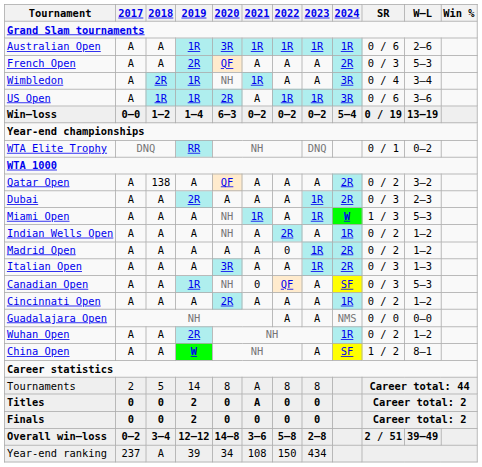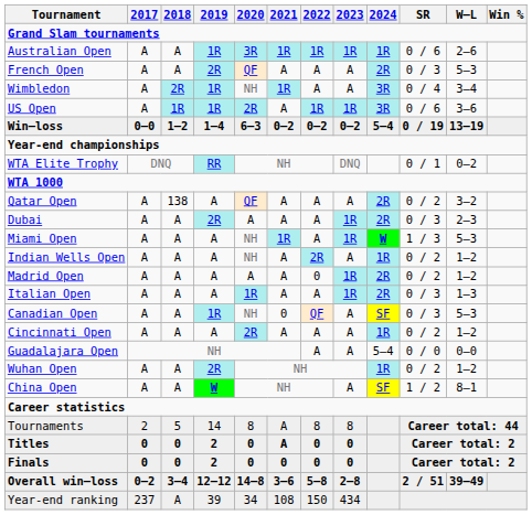Italian Open | 2020: 3R -> 1R
Guadalajara Open | 2024: NMS -> 5–4
